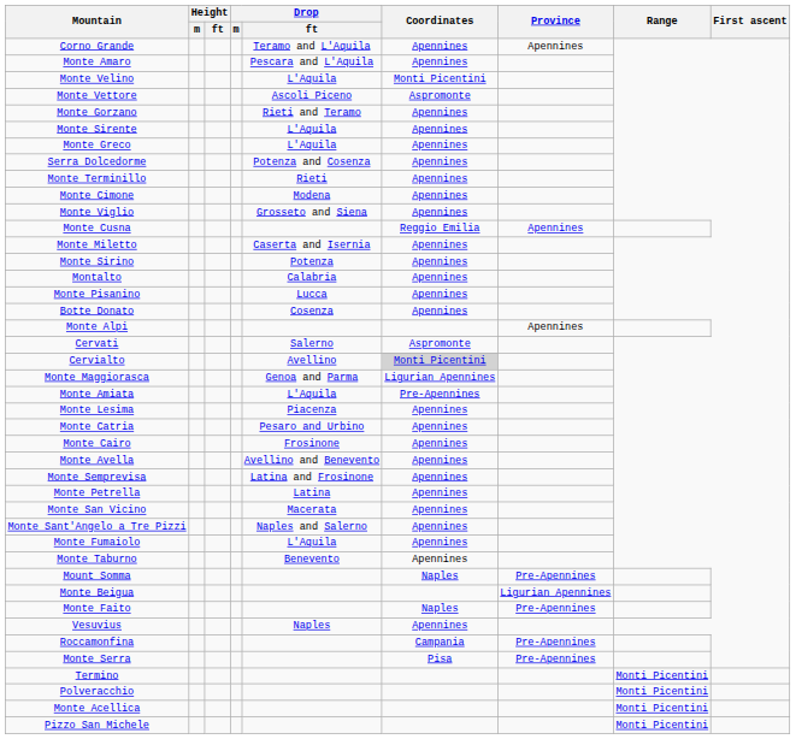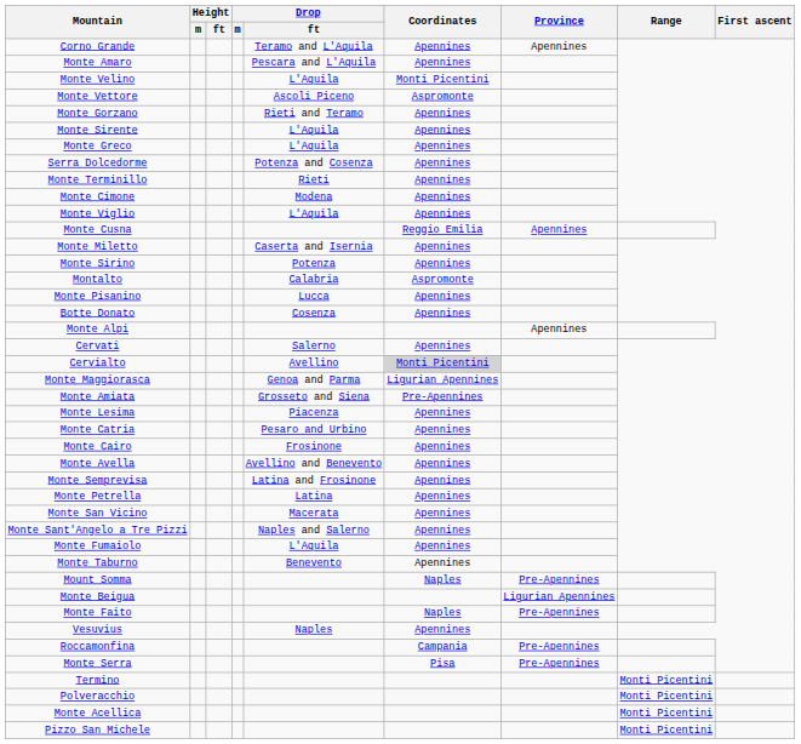Monte Viglio | Drop / ft: Grosseto and Siena -> L'Aquila
Montalto | Coordinates: Apennines -> Aspromonte
Cervati | Coordinates: Aspromonte -> Apennines
Monte Amiata | Drop / ft: L'Aquila -> Grosseto and Siena
